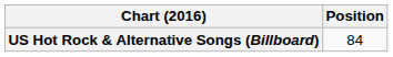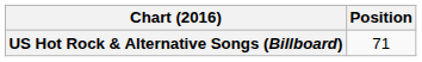US Hot Rock & Alternative Songs (Billboard) | Position: 84 -> 71
